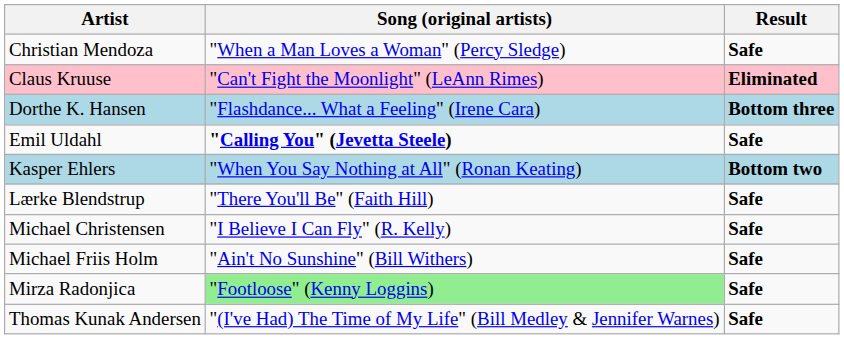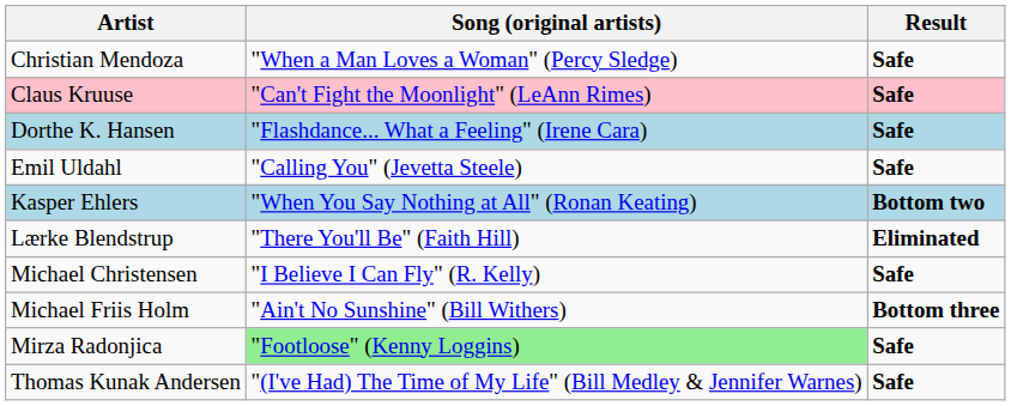Claus Kruuse | Result: Eliminated -> Safe
Dorthe K. Hansen | Result: Bottom three -> Safe
Emil Uldahl | Song (original artists): bold -> normal
Lærke Blendstrup | Result: Safe -> Eliminated
Michael Friis Holm | Result: Safe -> Bottom three
